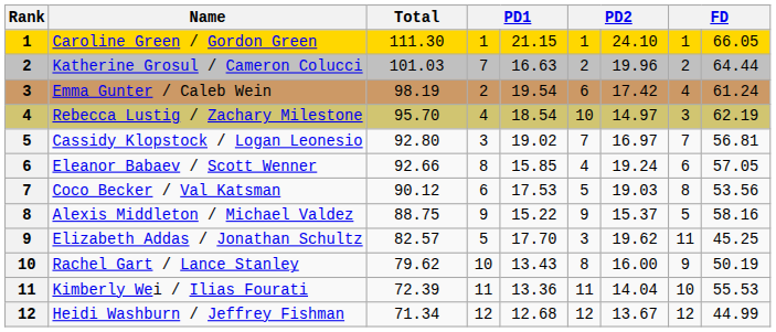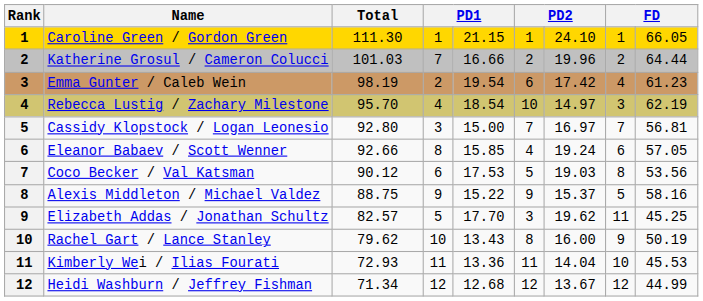Katherine Grosul / Cameron Colucci | column 5: 16.63 -> 16.66
Emma Gunter / Caleb Wein | column 9: 61.24 -> 61.23
Cassidy Klopstock / Logan Leonesio | column 5: 19.02 -> 15.00
Kimberly Wei / Ilias Fourati | Total: 72.39 -> 72.93
Kimberly Wei / Ilias Fourati | column 9: 55.53 -> 45.53
